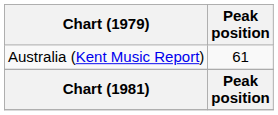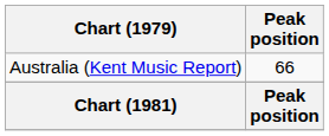Australia (Kent Music Report) | Peak position: 61 -> 66
